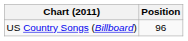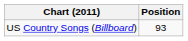US Country Songs (Billboard) | Position: 96 -> 93
